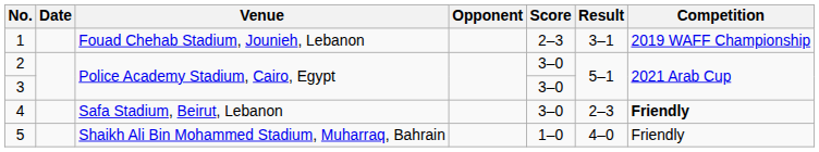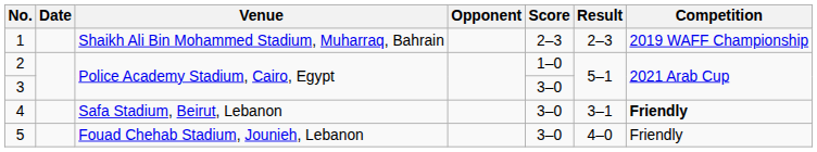1 | Venue: Fouad Chehab Stadium, Jounieh, Lebanon -> Shaikh Ali Bin Mohammed Stadium, Muharraq, Bahrain
1 | Result: 3–1 -> 2–3
2 | Score: 3–0 -> 1–0
4 | Result: 2–3 -> 3–1
5 | Venue: Shaikh Ali Bin Mohammed Stadium, Muharraq, Bahrain -> Fouad Chehab Stadium, Jounieh, Lebanon
5 | Score: 1–0 -> 3–0
